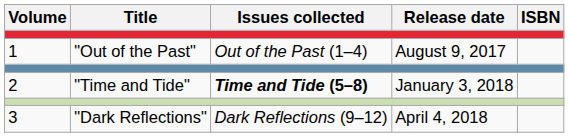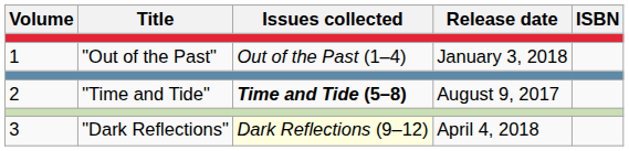1 | Release date: August 9, 2017 -> January 3, 2018
2 | Release date: January 3, 2018 -> August 9, 2017
3 | Issues collected: no background -> lightyellow background
